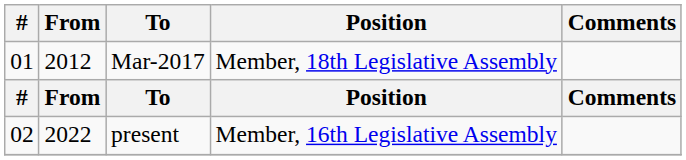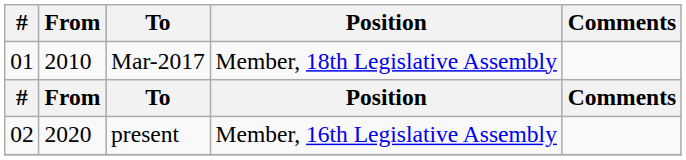Mar-2017 | From: 2012 -> 2010
present | From: 2022 -> 2020
